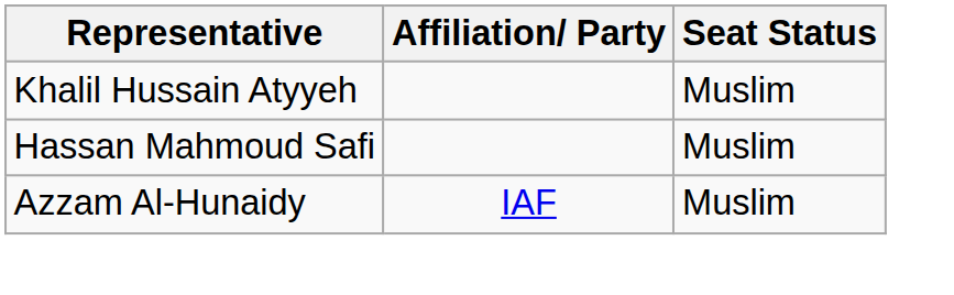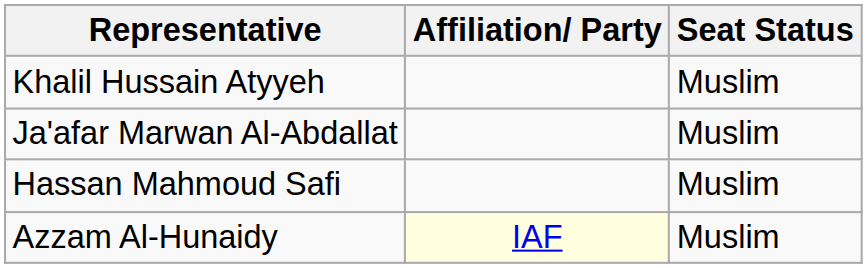+ row: Ja'afar Marwan Al-Abdallat | Muslim
Azzam Al-Hunaidy | Affiliation/ Party: no background -> lightyellow background
